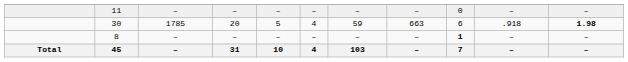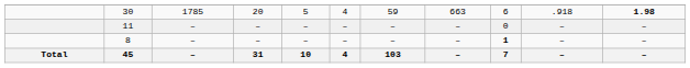rows swapped: 30 <-> 11
